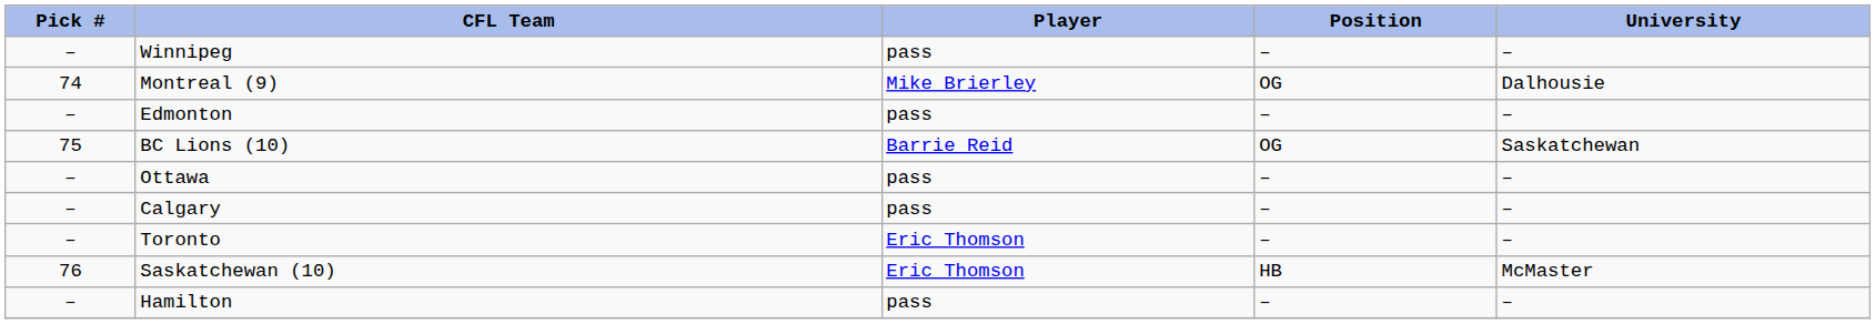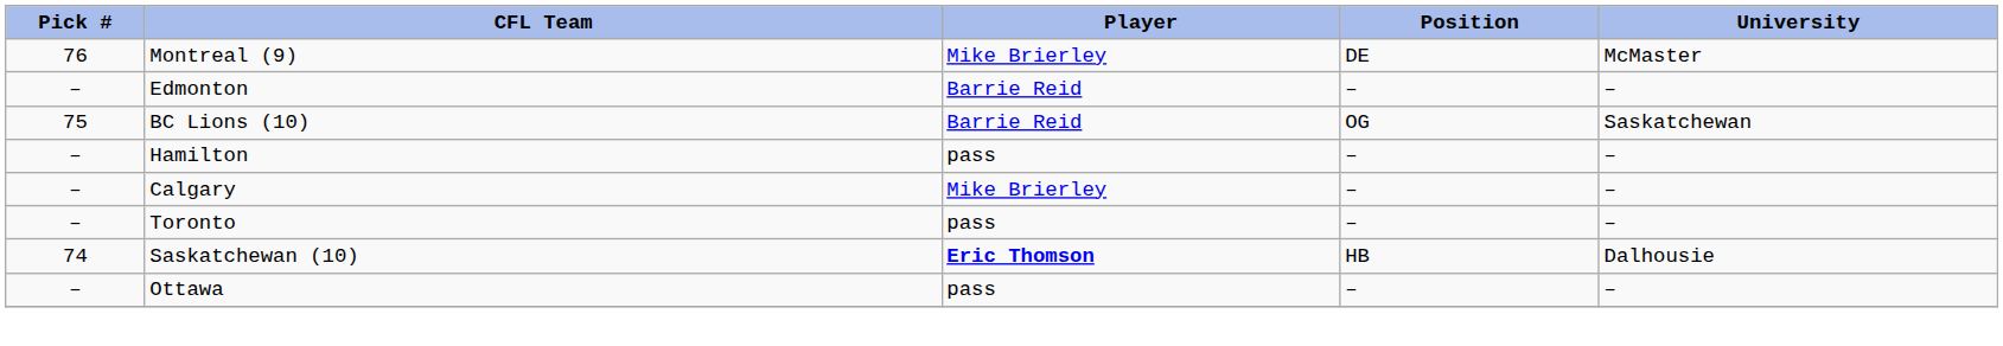- row: – | Winnipeg | pass | – | –
Montreal (9) | Pick #: 74 -> 76
Montreal (9) | Position: OG -> DE
Montreal (9) | University: Dalhousie -> McMaster
Edmonton | Player: pass -> Barrie Reid
rows swapped: Hamilton <-> Ottawa
Calgary | Player: pass -> Mike Brierley
Toronto | Player: Eric Thomson -> pass
Saskatchewan (10) | Pick #: 76 -> 74
Saskatchewan (10) | Player: normal -> bold
Saskatchewan (10) | University: McMaster -> Dalhousie
